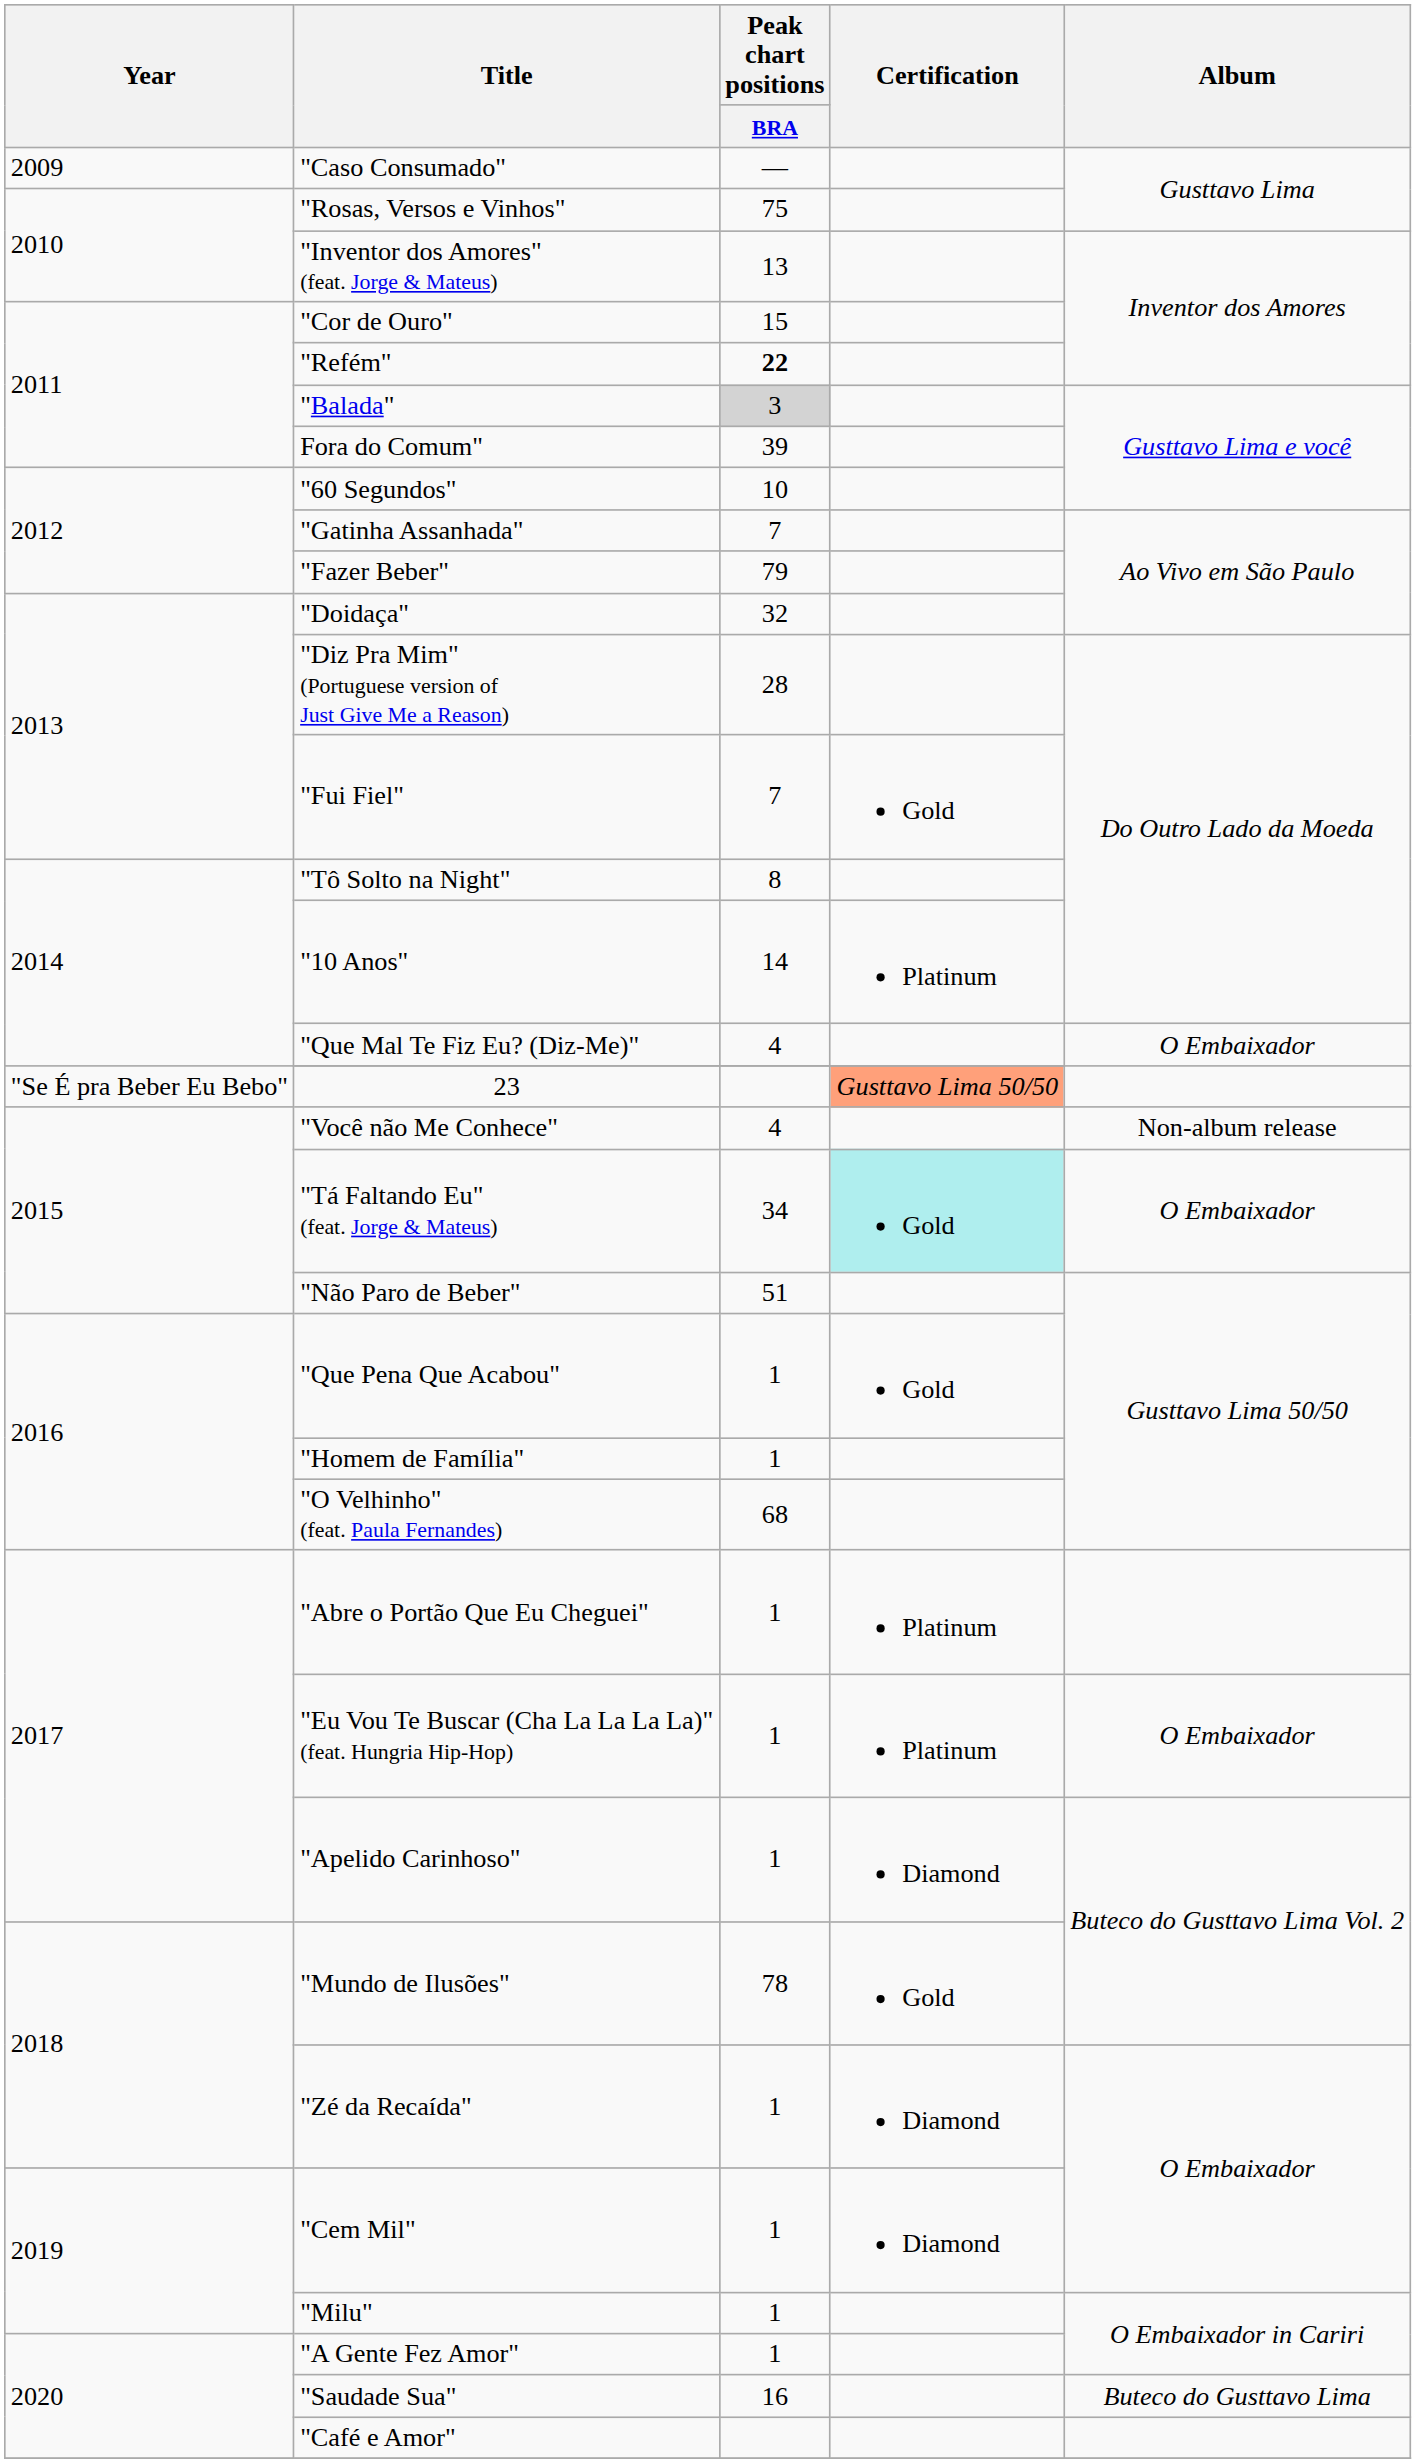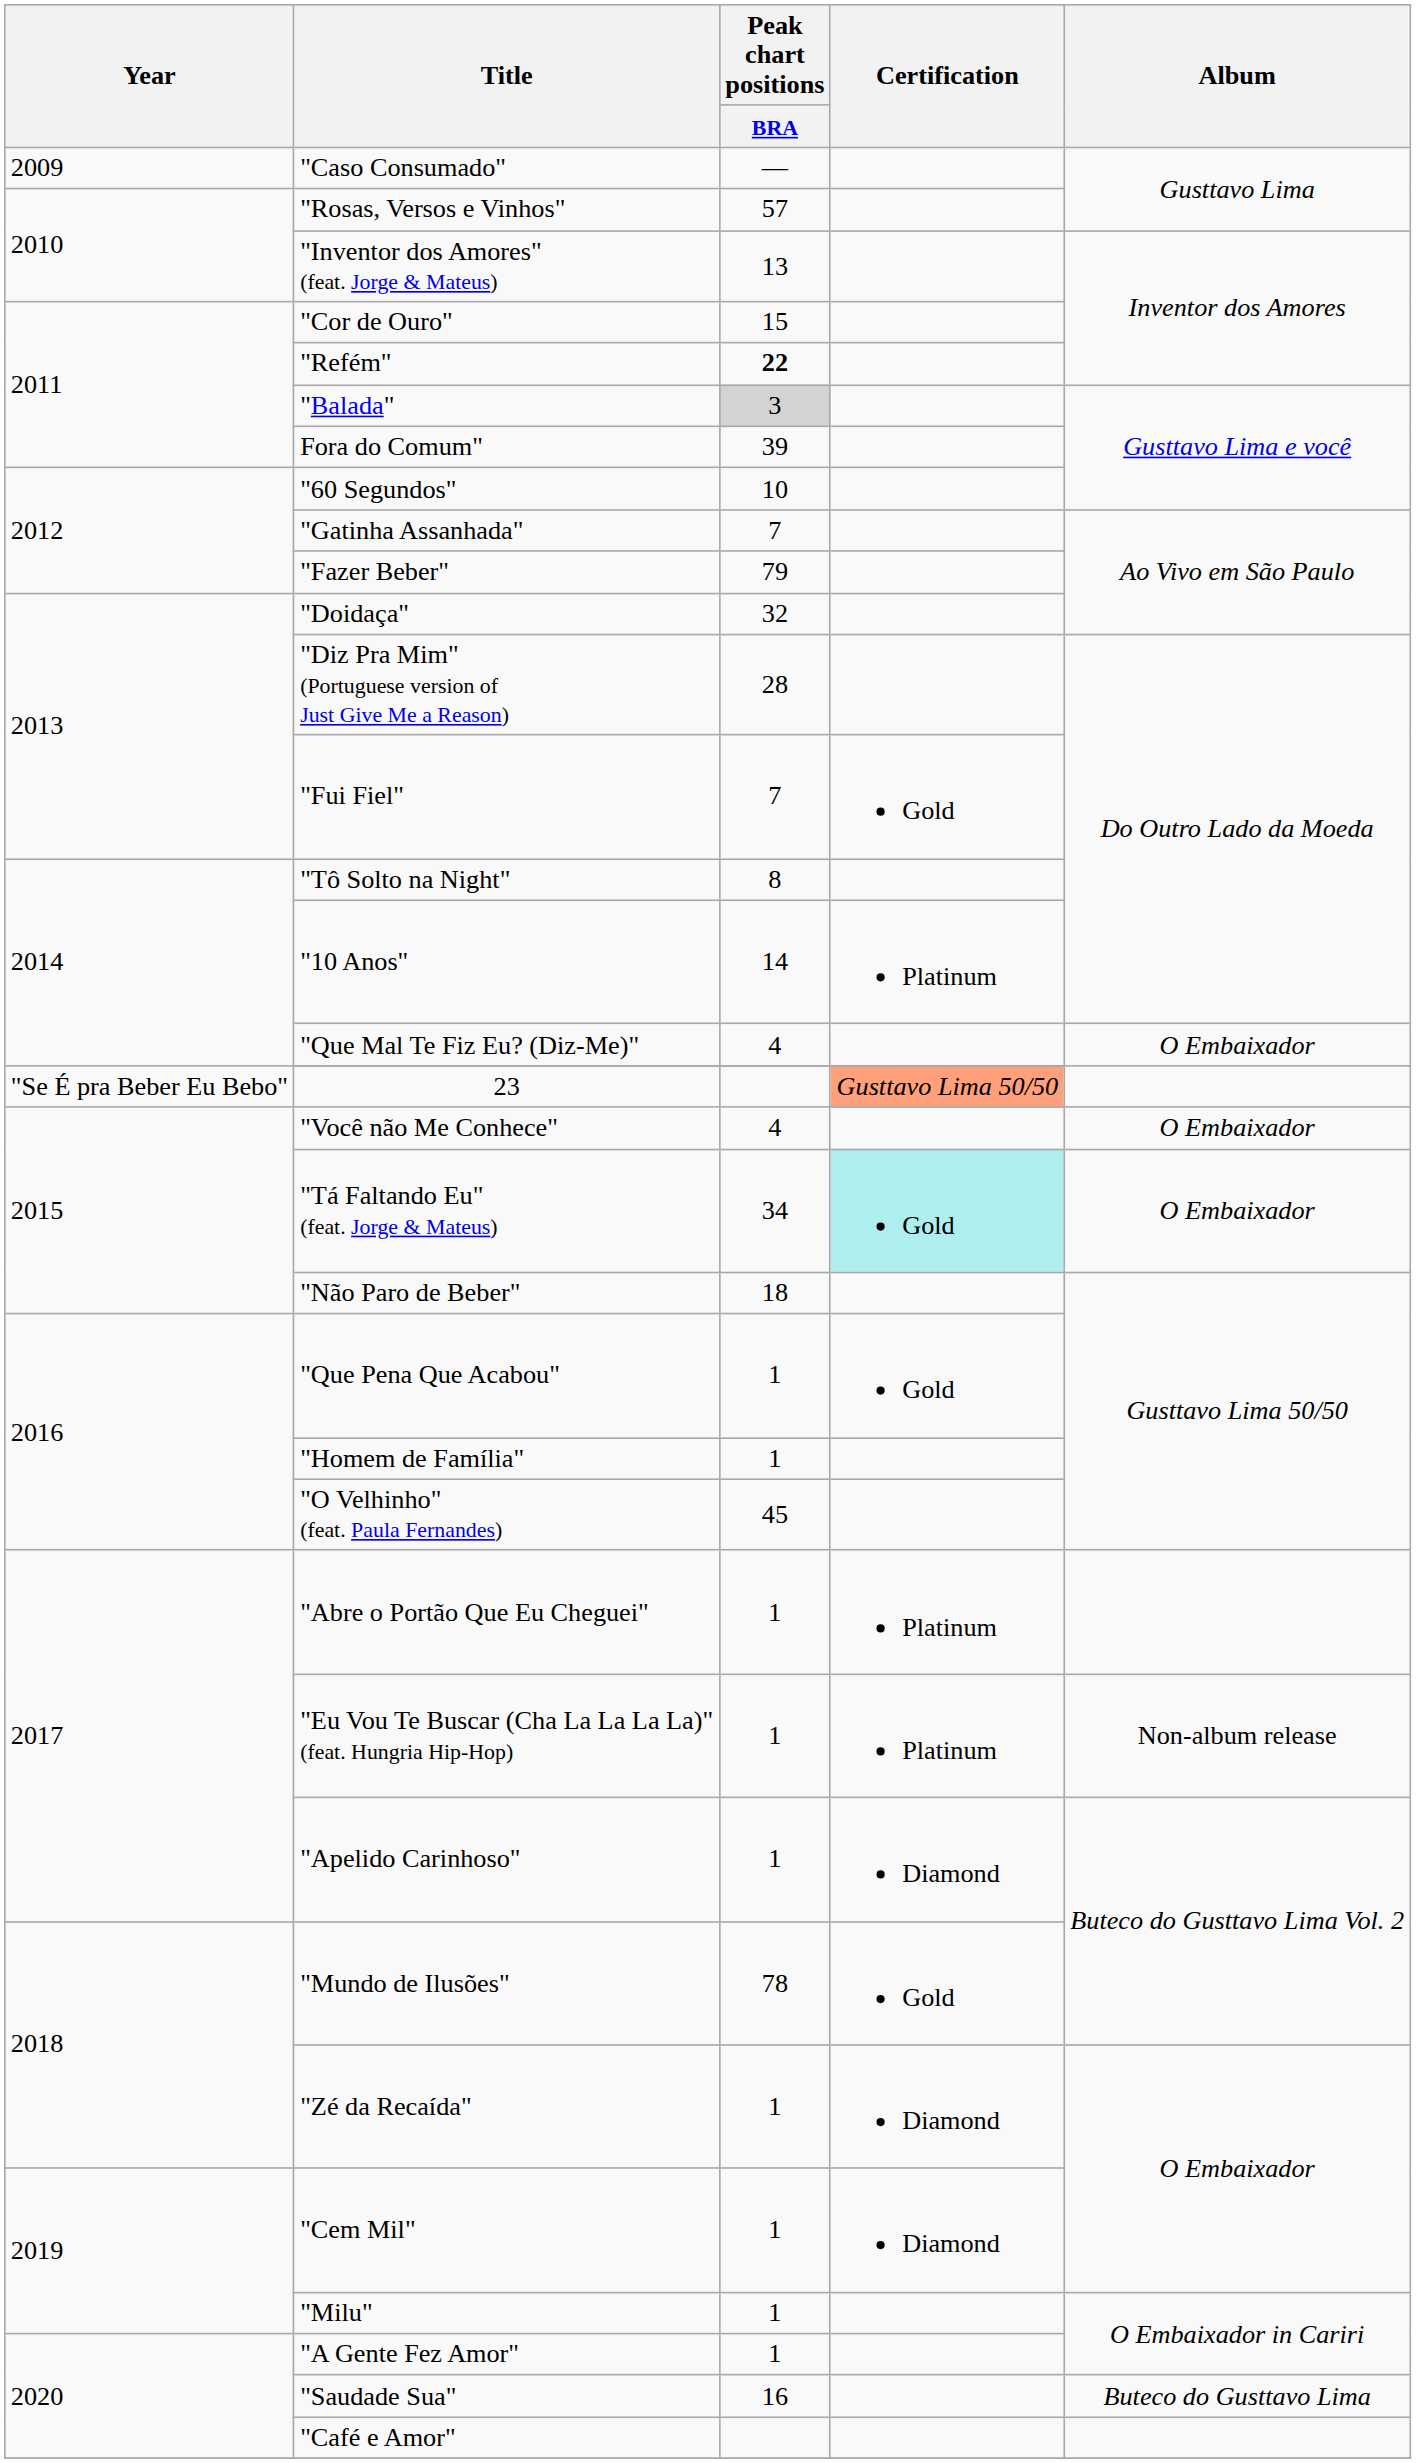"Rosas, Versos e Vinhos" | Peak chart positions / BRA: 75 -> 57
"Você não Me Conhece" | Album: Non-album release -> O Embaixador
"Não Paro de Beber" | Peak chart positions / BRA: 51 -> 18
"O Velhinho" (feat. Paula Fernandes) | Peak chart positions / BRA: 68 -> 45
"Eu Vou Te Buscar (Cha La La La La)" (feat. Hungria Hip-Hop) | Album: O Embaixador -> Non-album release
